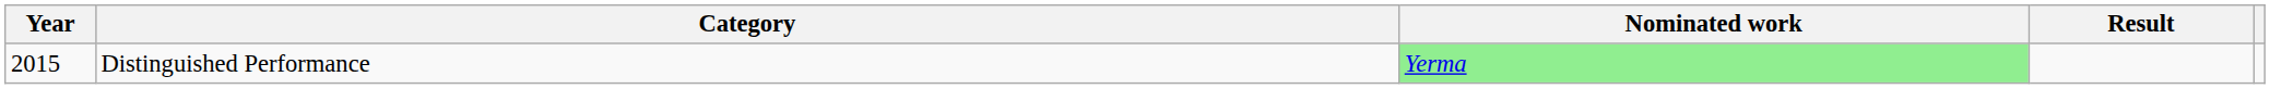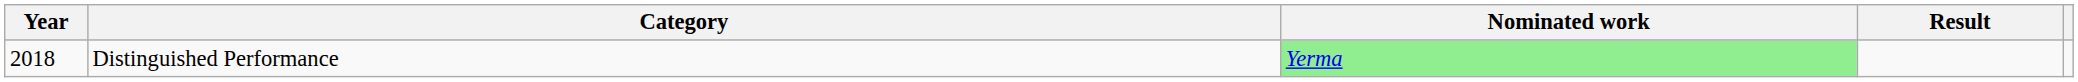Distinguished Performance | Year: 2015 -> 2018
